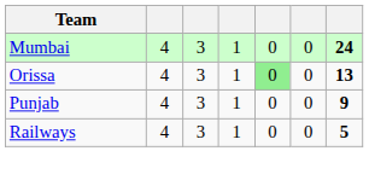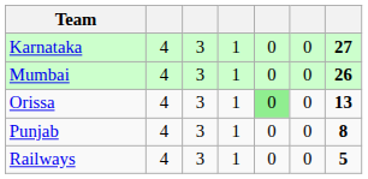+ row: Karnataka | 4 | 3 | 1 | 0 | 0 | 27
Mumbai | column 7: 24 -> 26
Punjab | column 7: 9 -> 8
